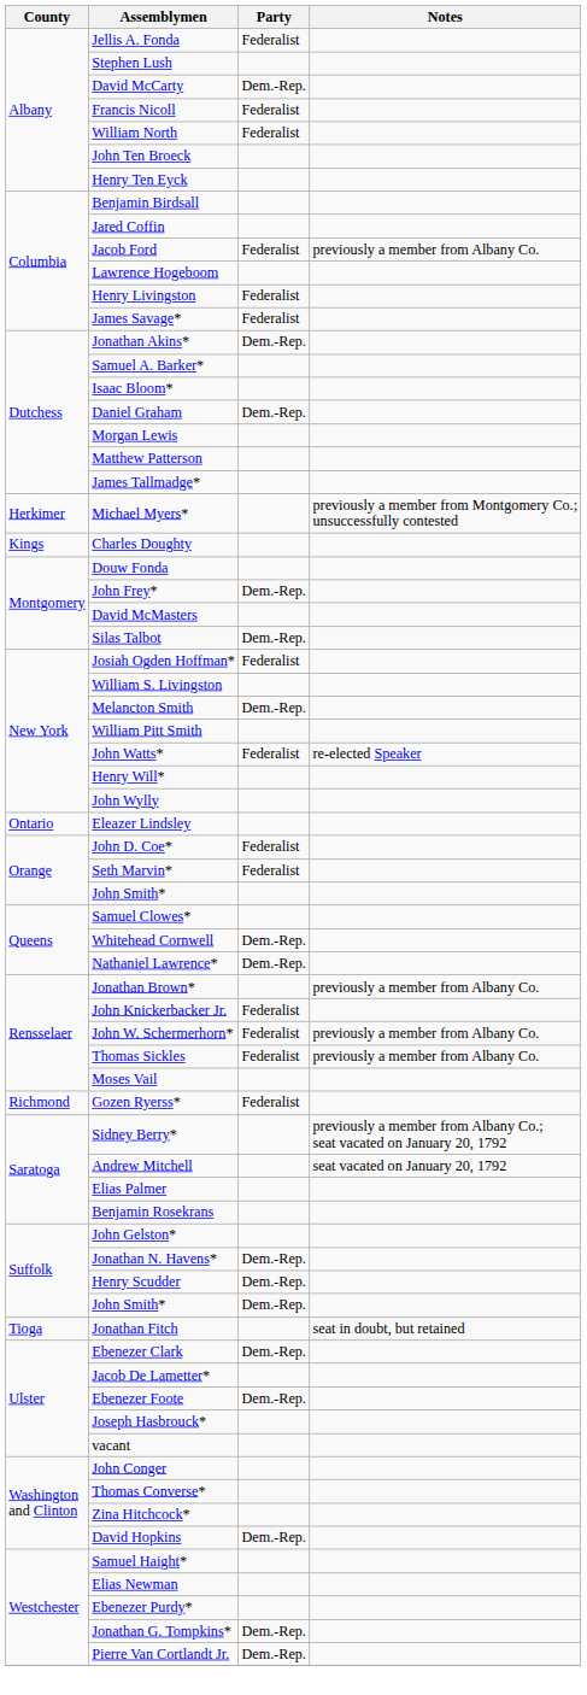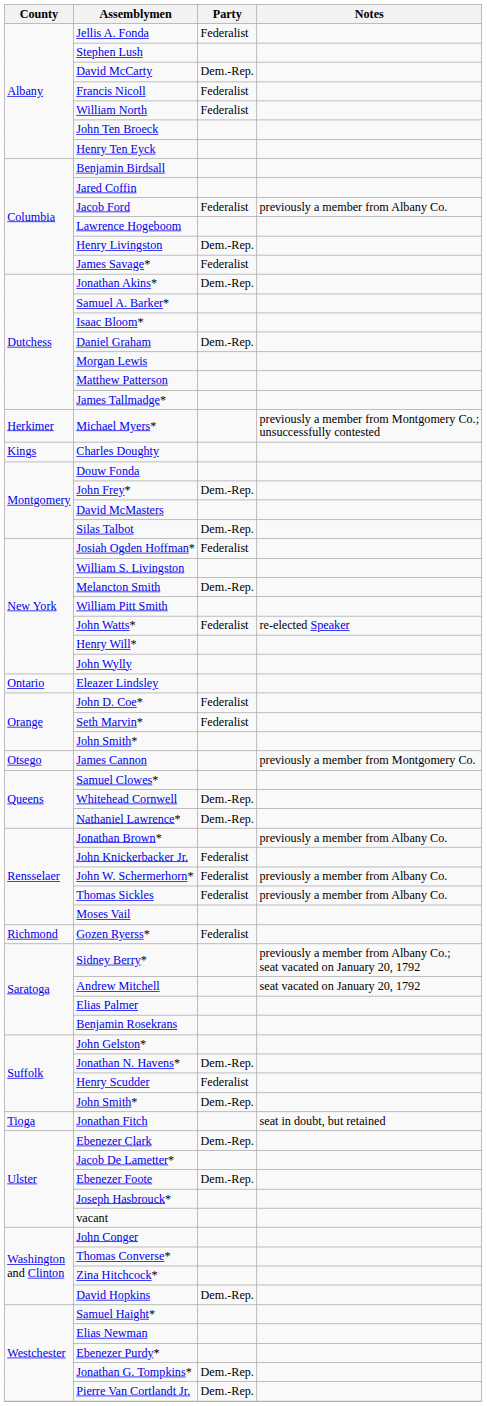Henry Livingston | Party: Federalist -> Dem.-Rep.
+ row: Otsego | James Cannon | previously a member from Montgomery Co.
Henry Scudder | Party: Dem.-Rep. -> Federalist
